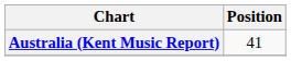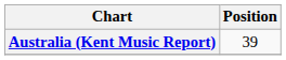Australia (Kent Music Report) | Position: 41 -> 39
